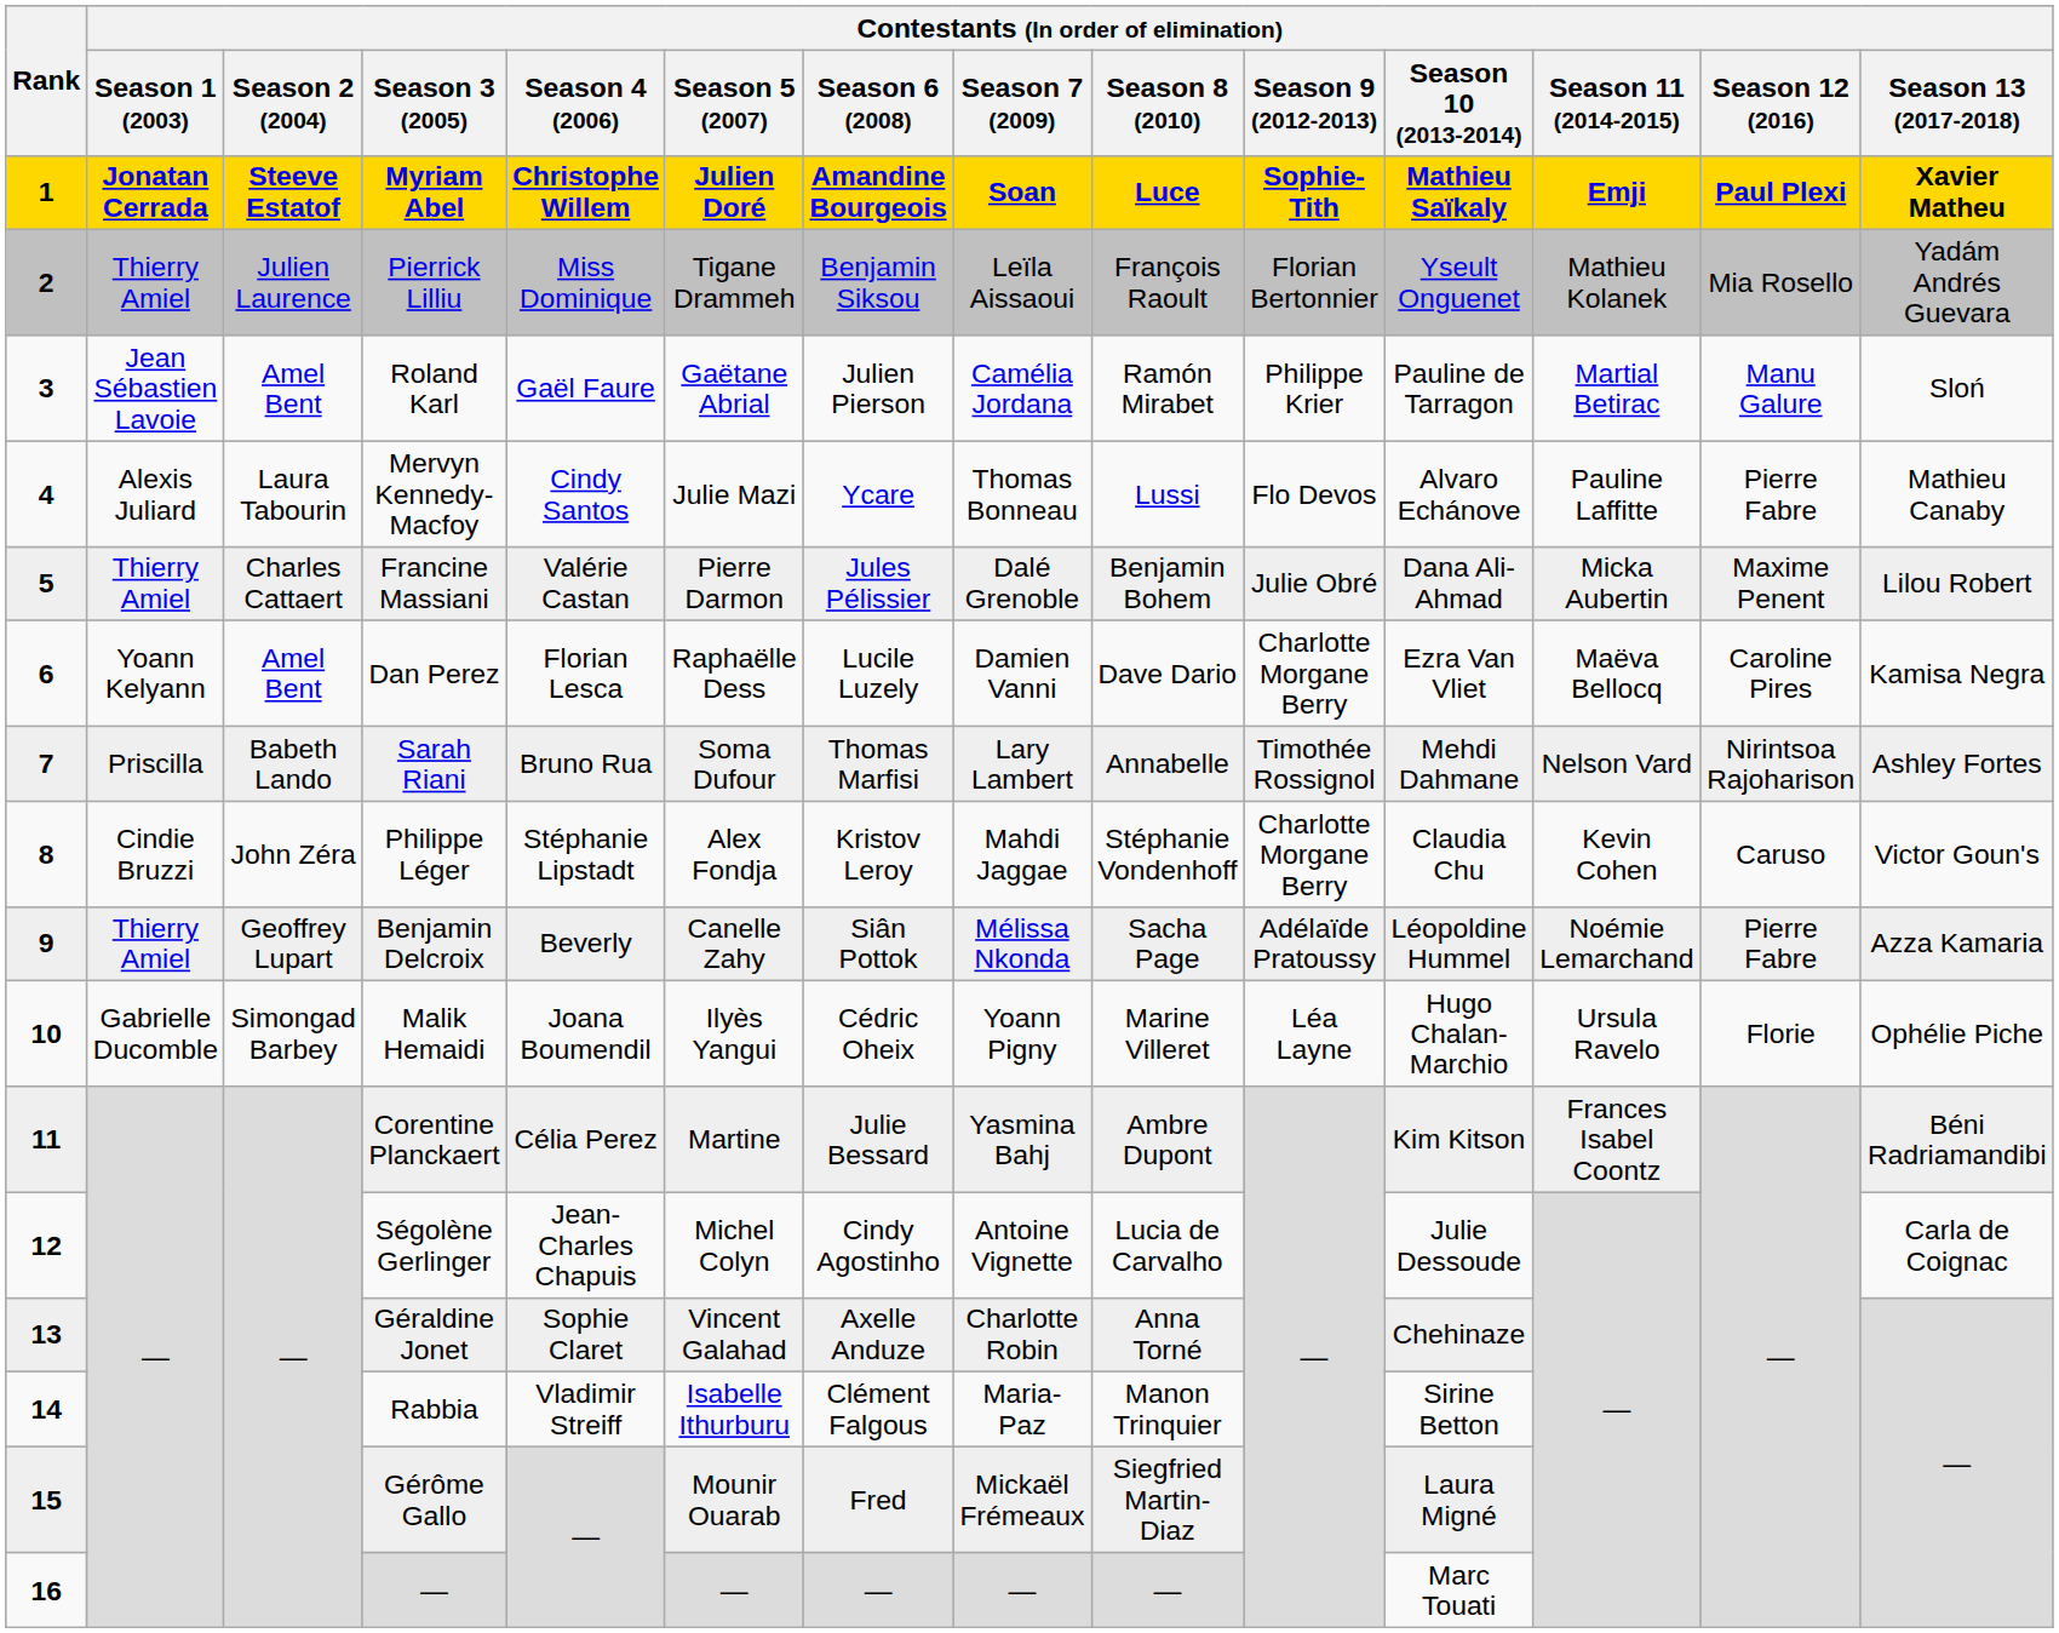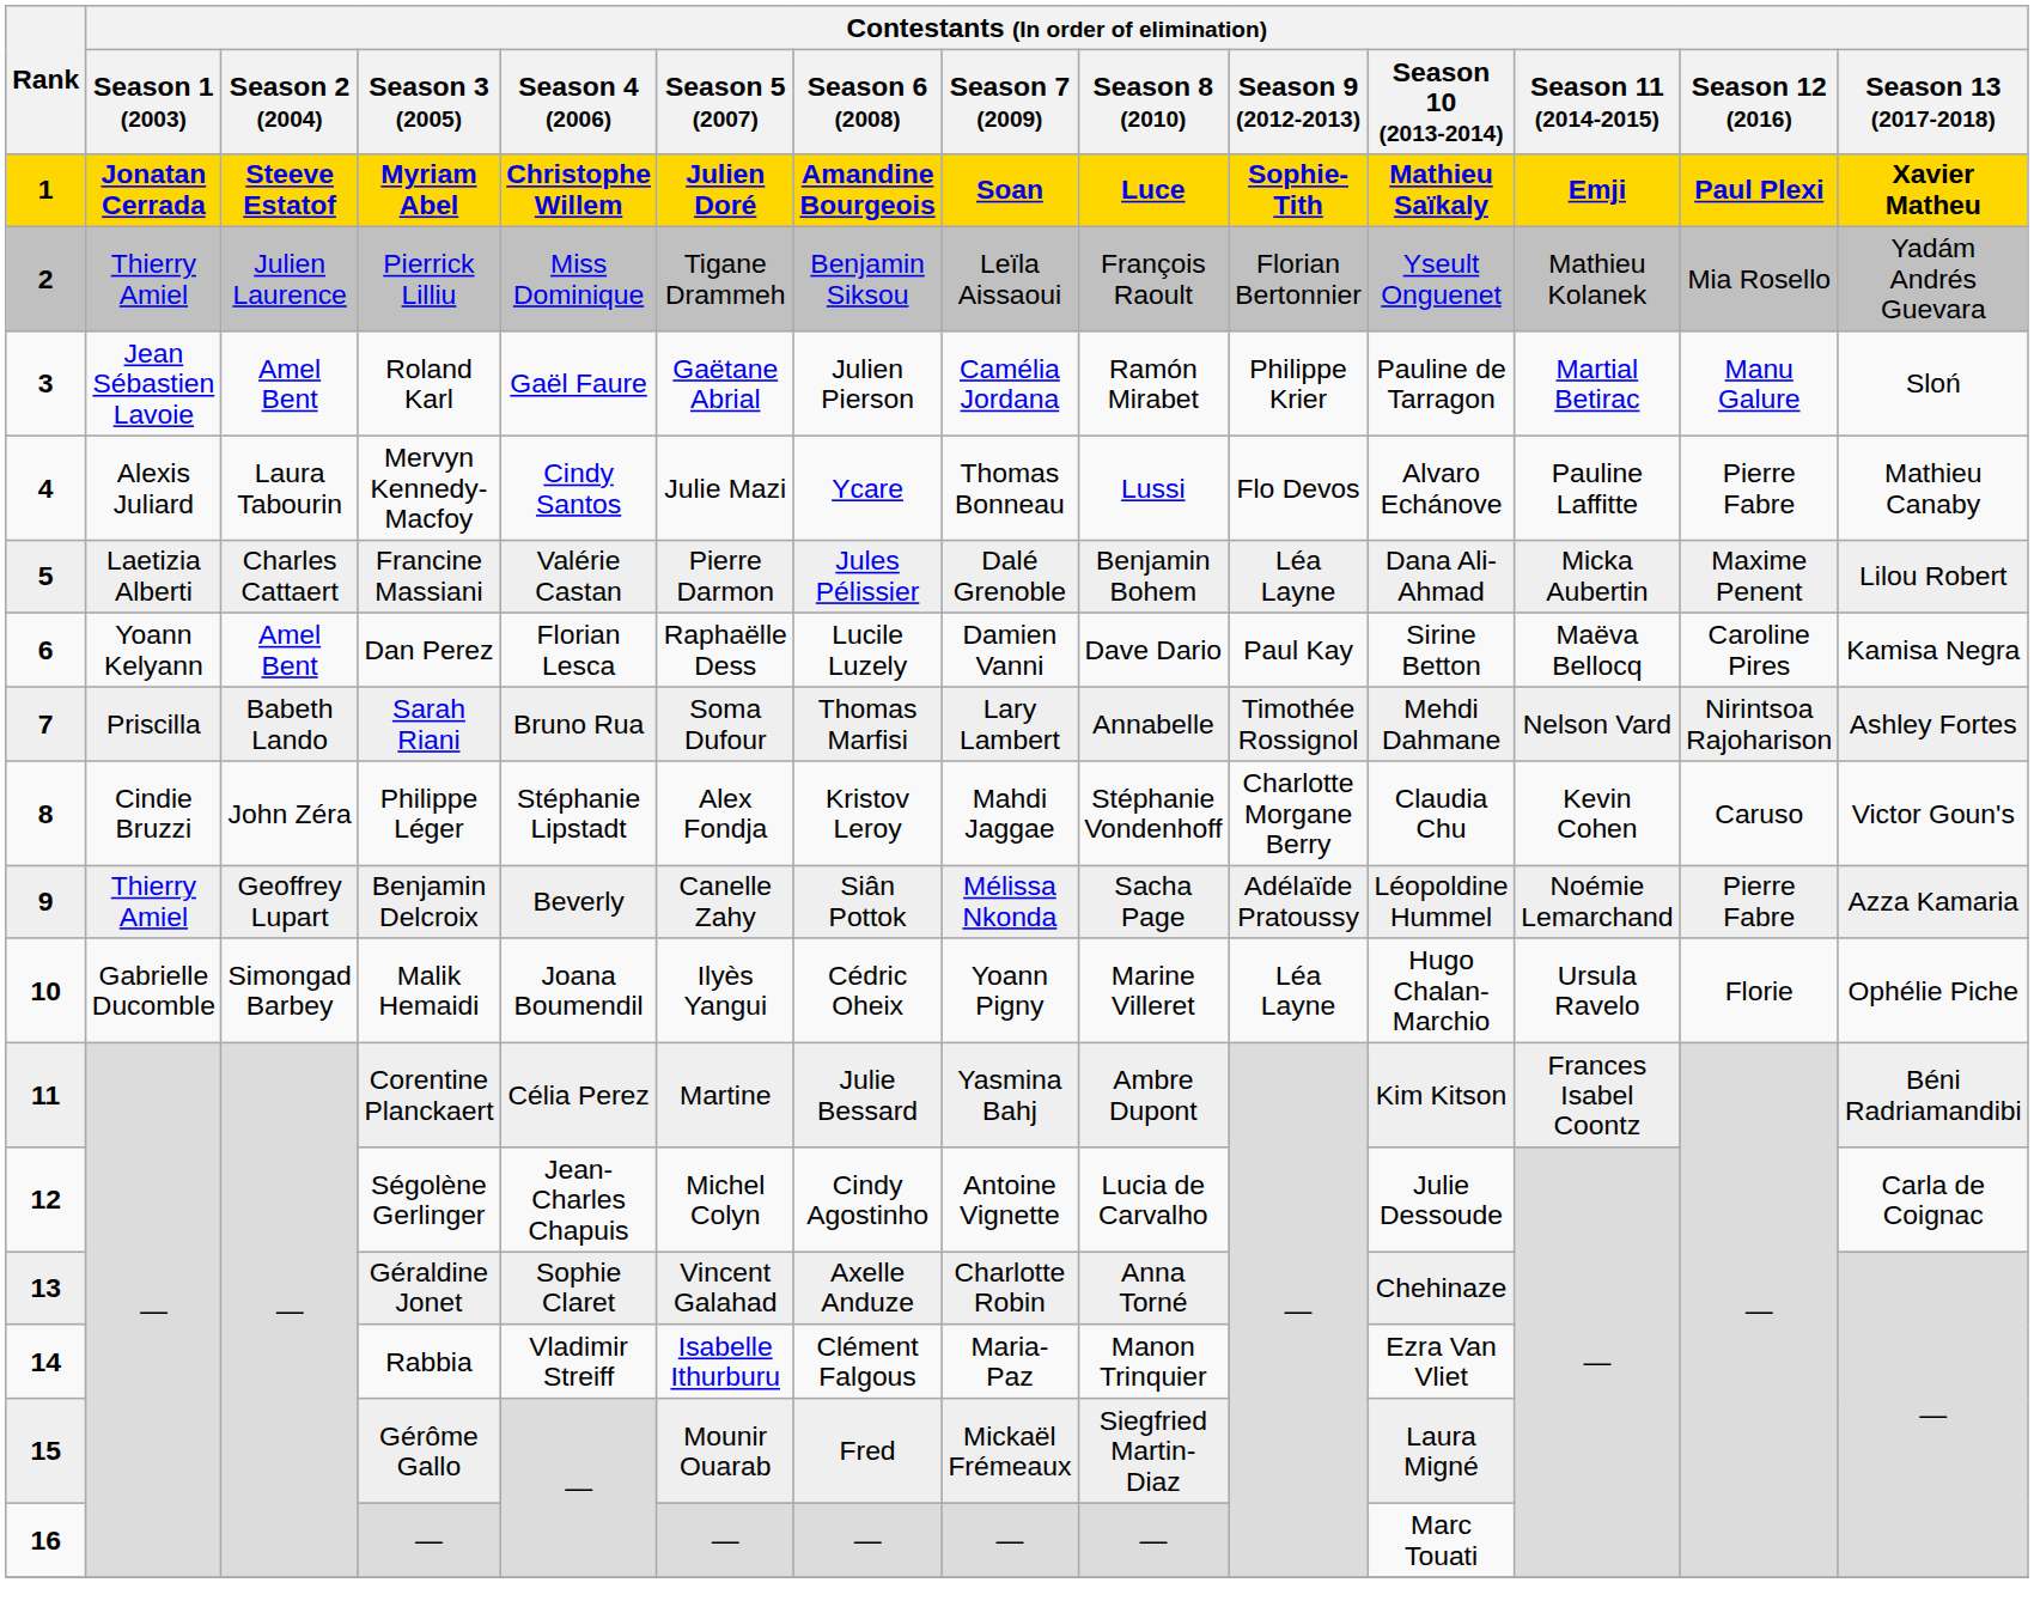Francine Massiani | Contestants (In order of elimination) / Season 1 (2003): Thierry Amiel -> Laetizia Alberti
Francine Massiani | Contestants (In order of elimination) / Season 9 (2012-2013): Julie Obré -> Léa Layne
Dan Perez | Contestants (In order of elimination) / Season 9 (2012-2013): Charlotte Morgane Berry -> Paul Kay
Dan Perez | column 11: Ezra Van Vliet -> Sirine Betton
Rabbia | column 11: Sirine Betton -> Ezra Van Vliet
